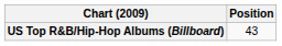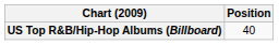US Top R&B/Hip-Hop Albums (Billboard) | Position: 43 -> 40
